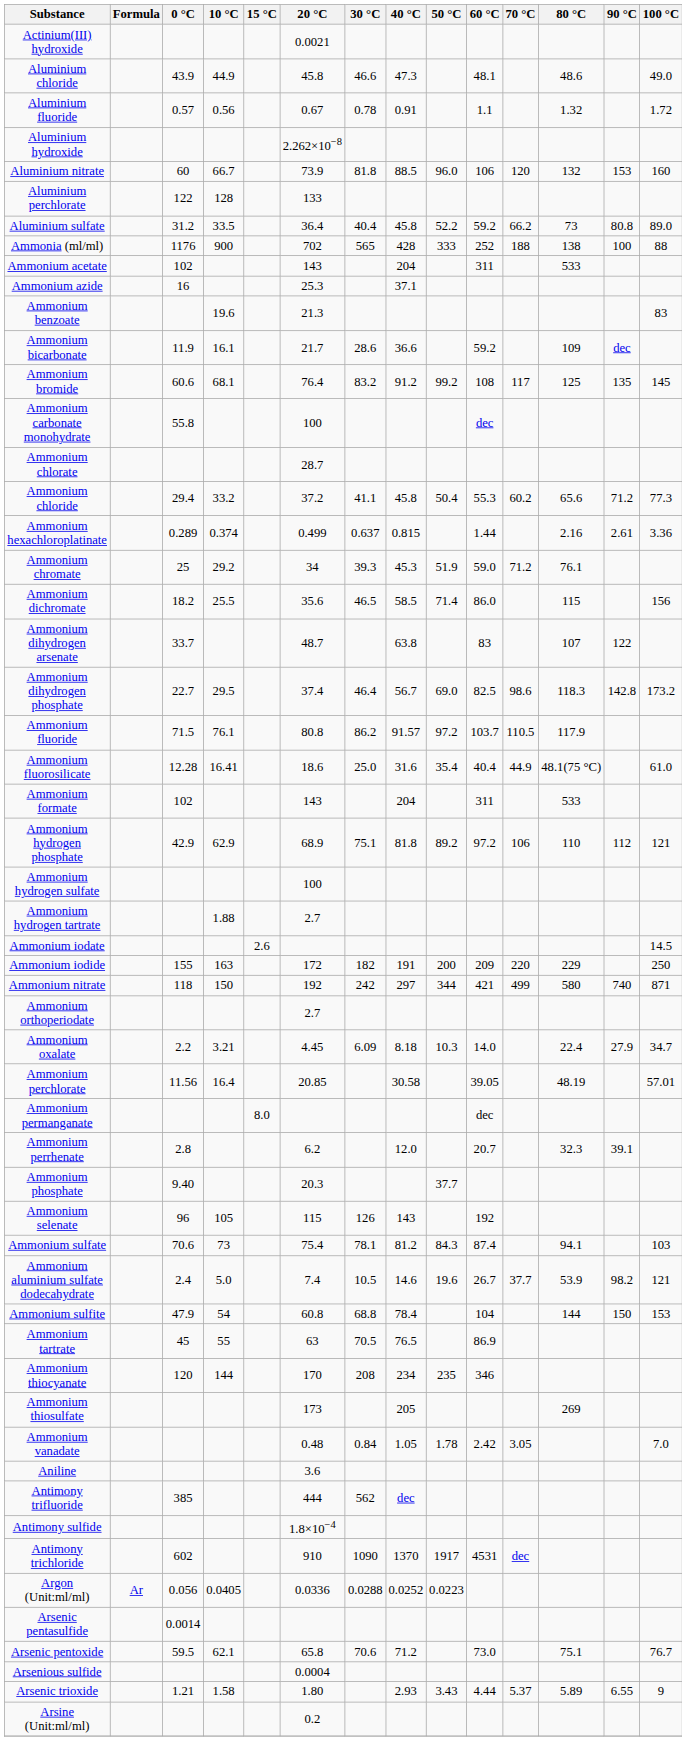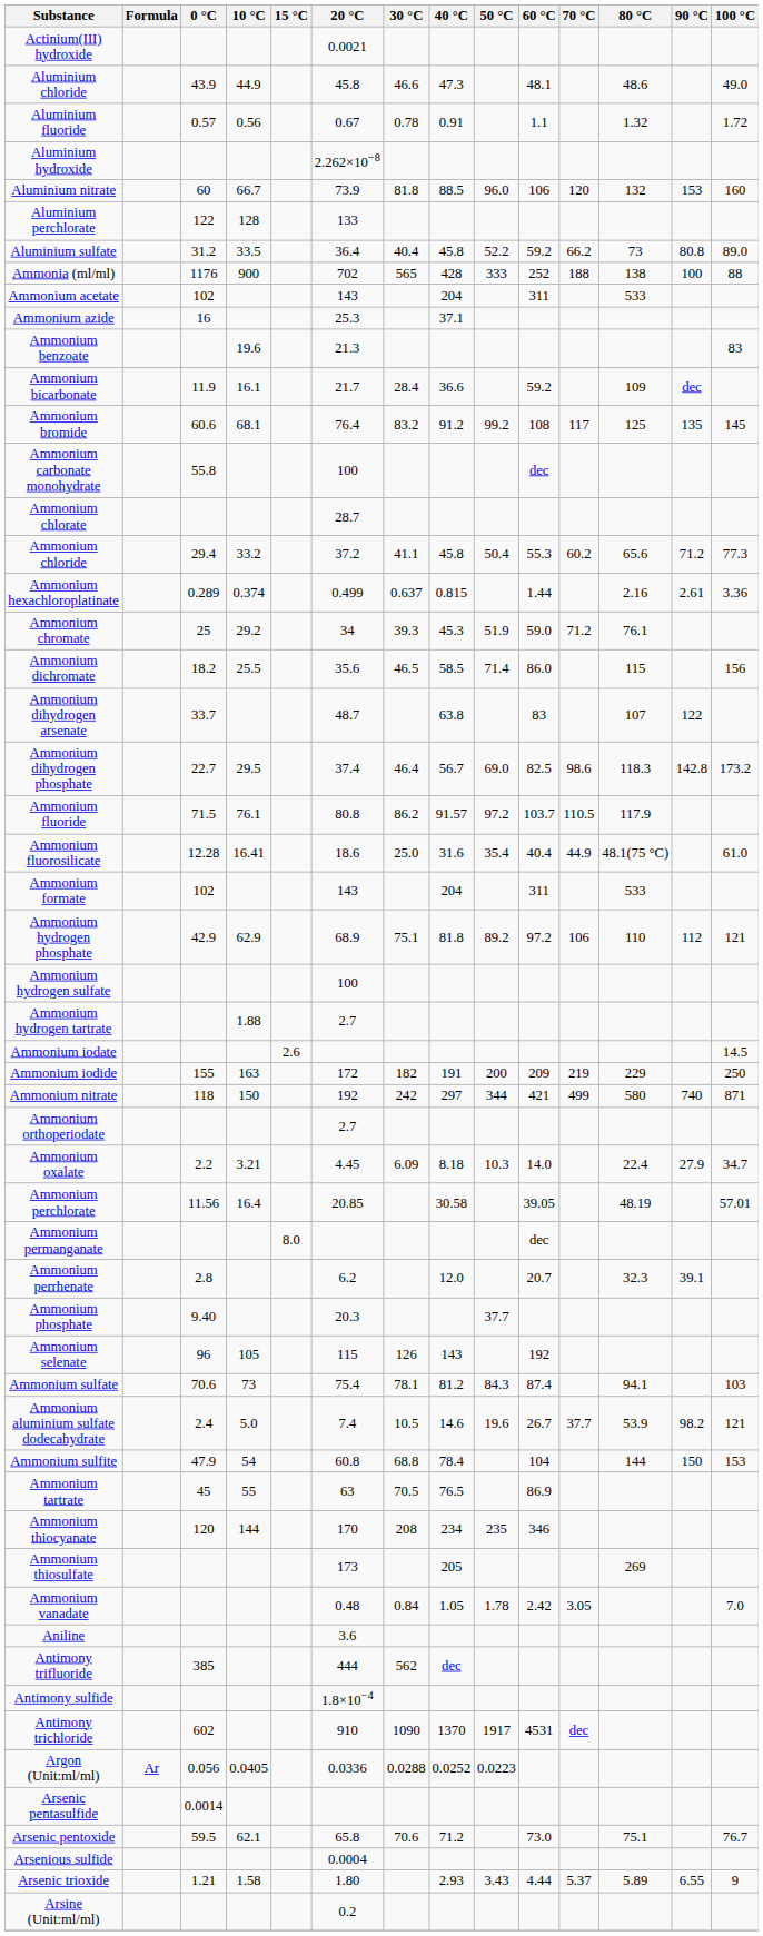Ammonium bicarbonate | 30 °C: 28.6 -> 28.4
Ammonium iodide | 70 °C: 220 -> 219
